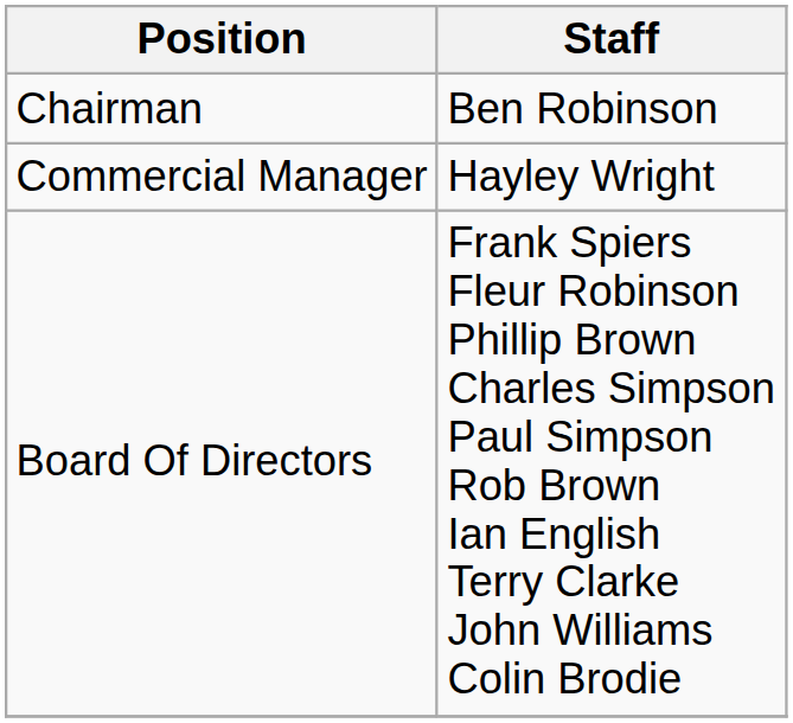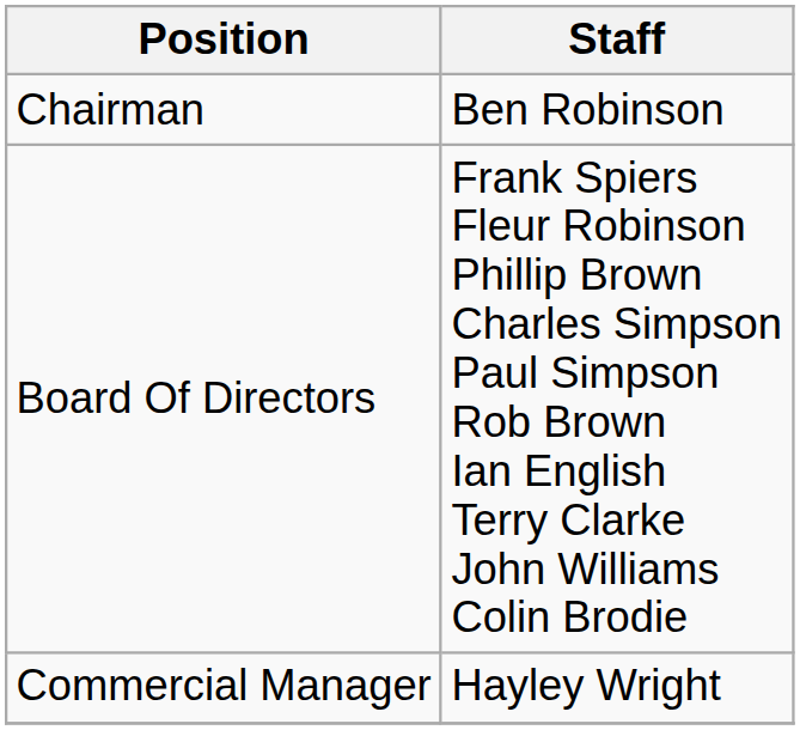rows swapped: Board Of Directors <-> Commercial Manager
